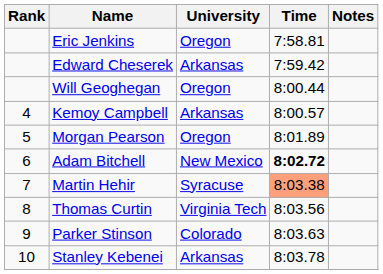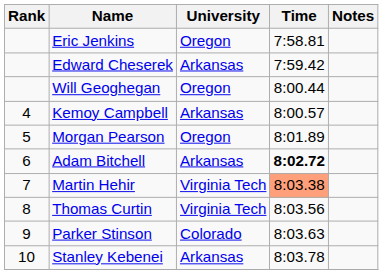Adam Bitchell | University: New Mexico -> Arkansas
Martin Hehir | University: Syracuse -> Virginia Tech
